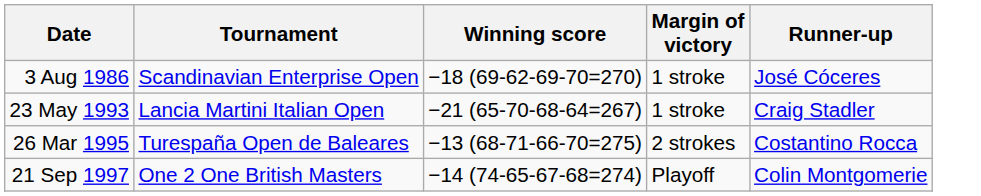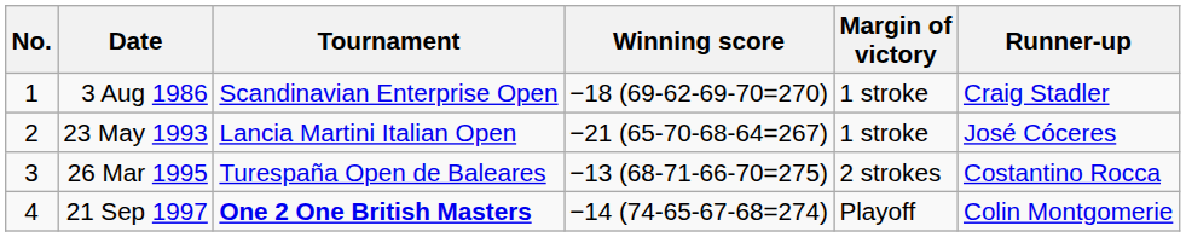+ column: No. | 1 | 2 | 3 | 4
3 Aug 1986 | Runner-up: José Cóceres -> Craig Stadler
23 May 1993 | Runner-up: Craig Stadler -> José Cóceres
21 Sep 1997 | Tournament: normal -> bold
